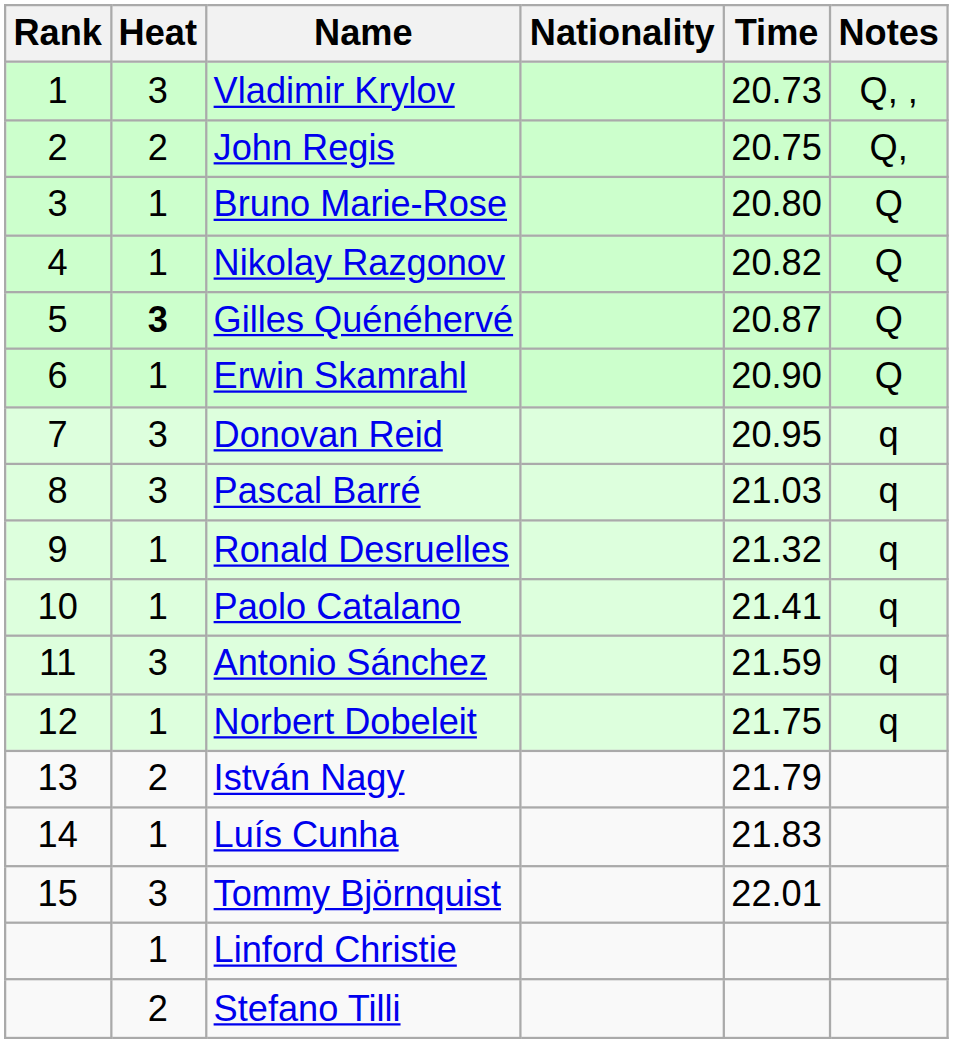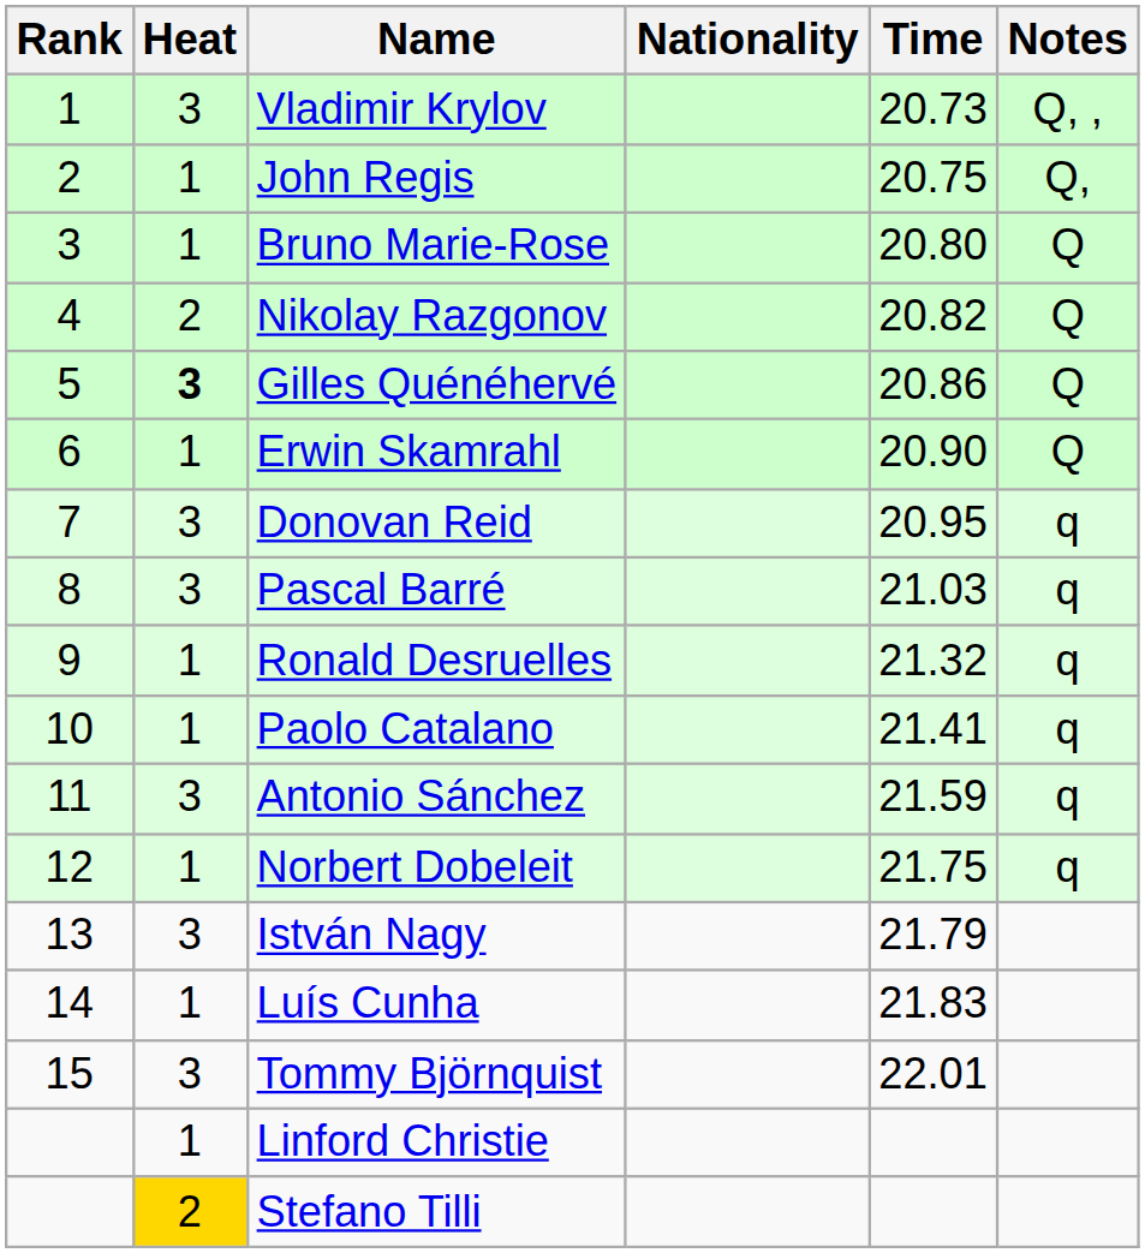John Regis | Heat: 2 -> 1
Nikolay Razgonov | Heat: 1 -> 2
Gilles Quénéhervé | Time: 20.87 -> 20.86
István Nagy | Heat: 2 -> 3
Stefano Tilli | Heat: no background -> gold background
